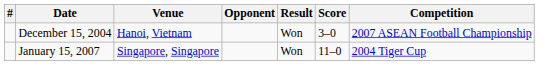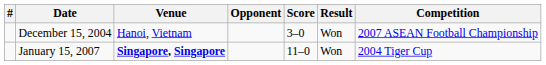columns swapped: Score <-> Result
January 15, 2007 | Venue: normal -> bold
